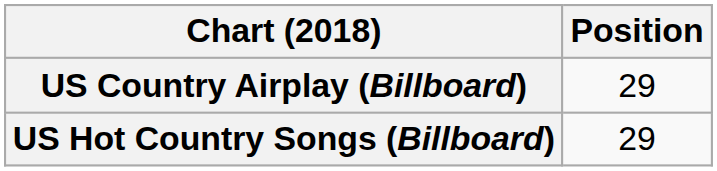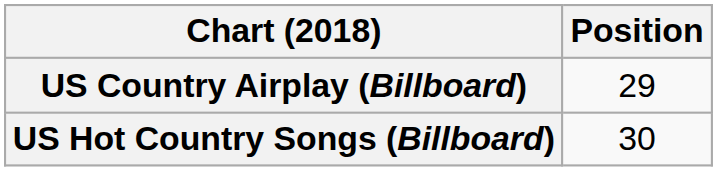US Hot Country Songs (Billboard) | Position: 29 -> 30
